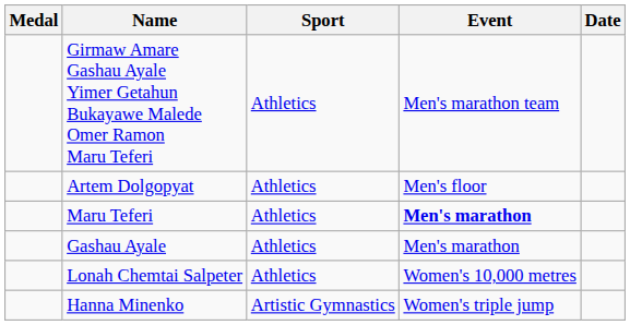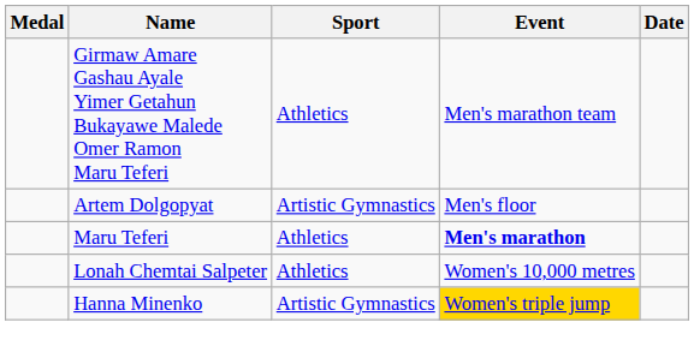Artem Dolgopyat | Sport: Athletics -> Artistic Gymnastics
- row: Gashau Ayale | Athletics | Men's marathon
Hanna Minenko | Event: no background -> gold background
